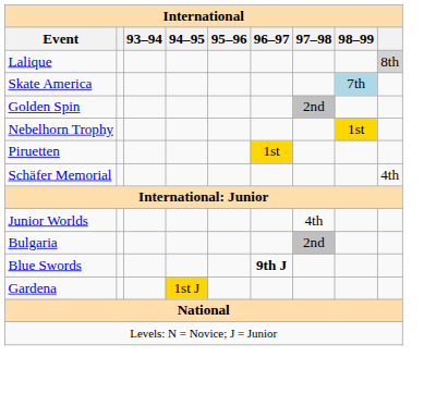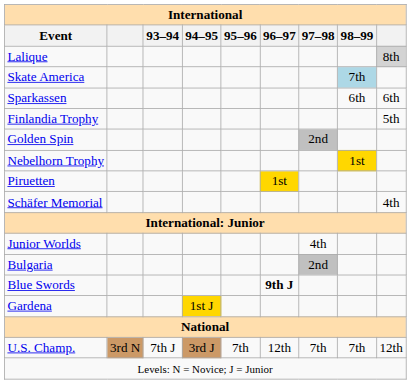+ row: Sparkassen | 6th | 6th
+ row: Finlandia Trophy | 5th
+ row: U.S. Champ. | 3rd N | 7th J | 3rd J | 7th | 12th | 7th | 7th | 12th
